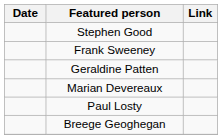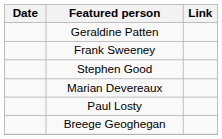rows swapped: Stephen Good <-> Geraldine Patten
